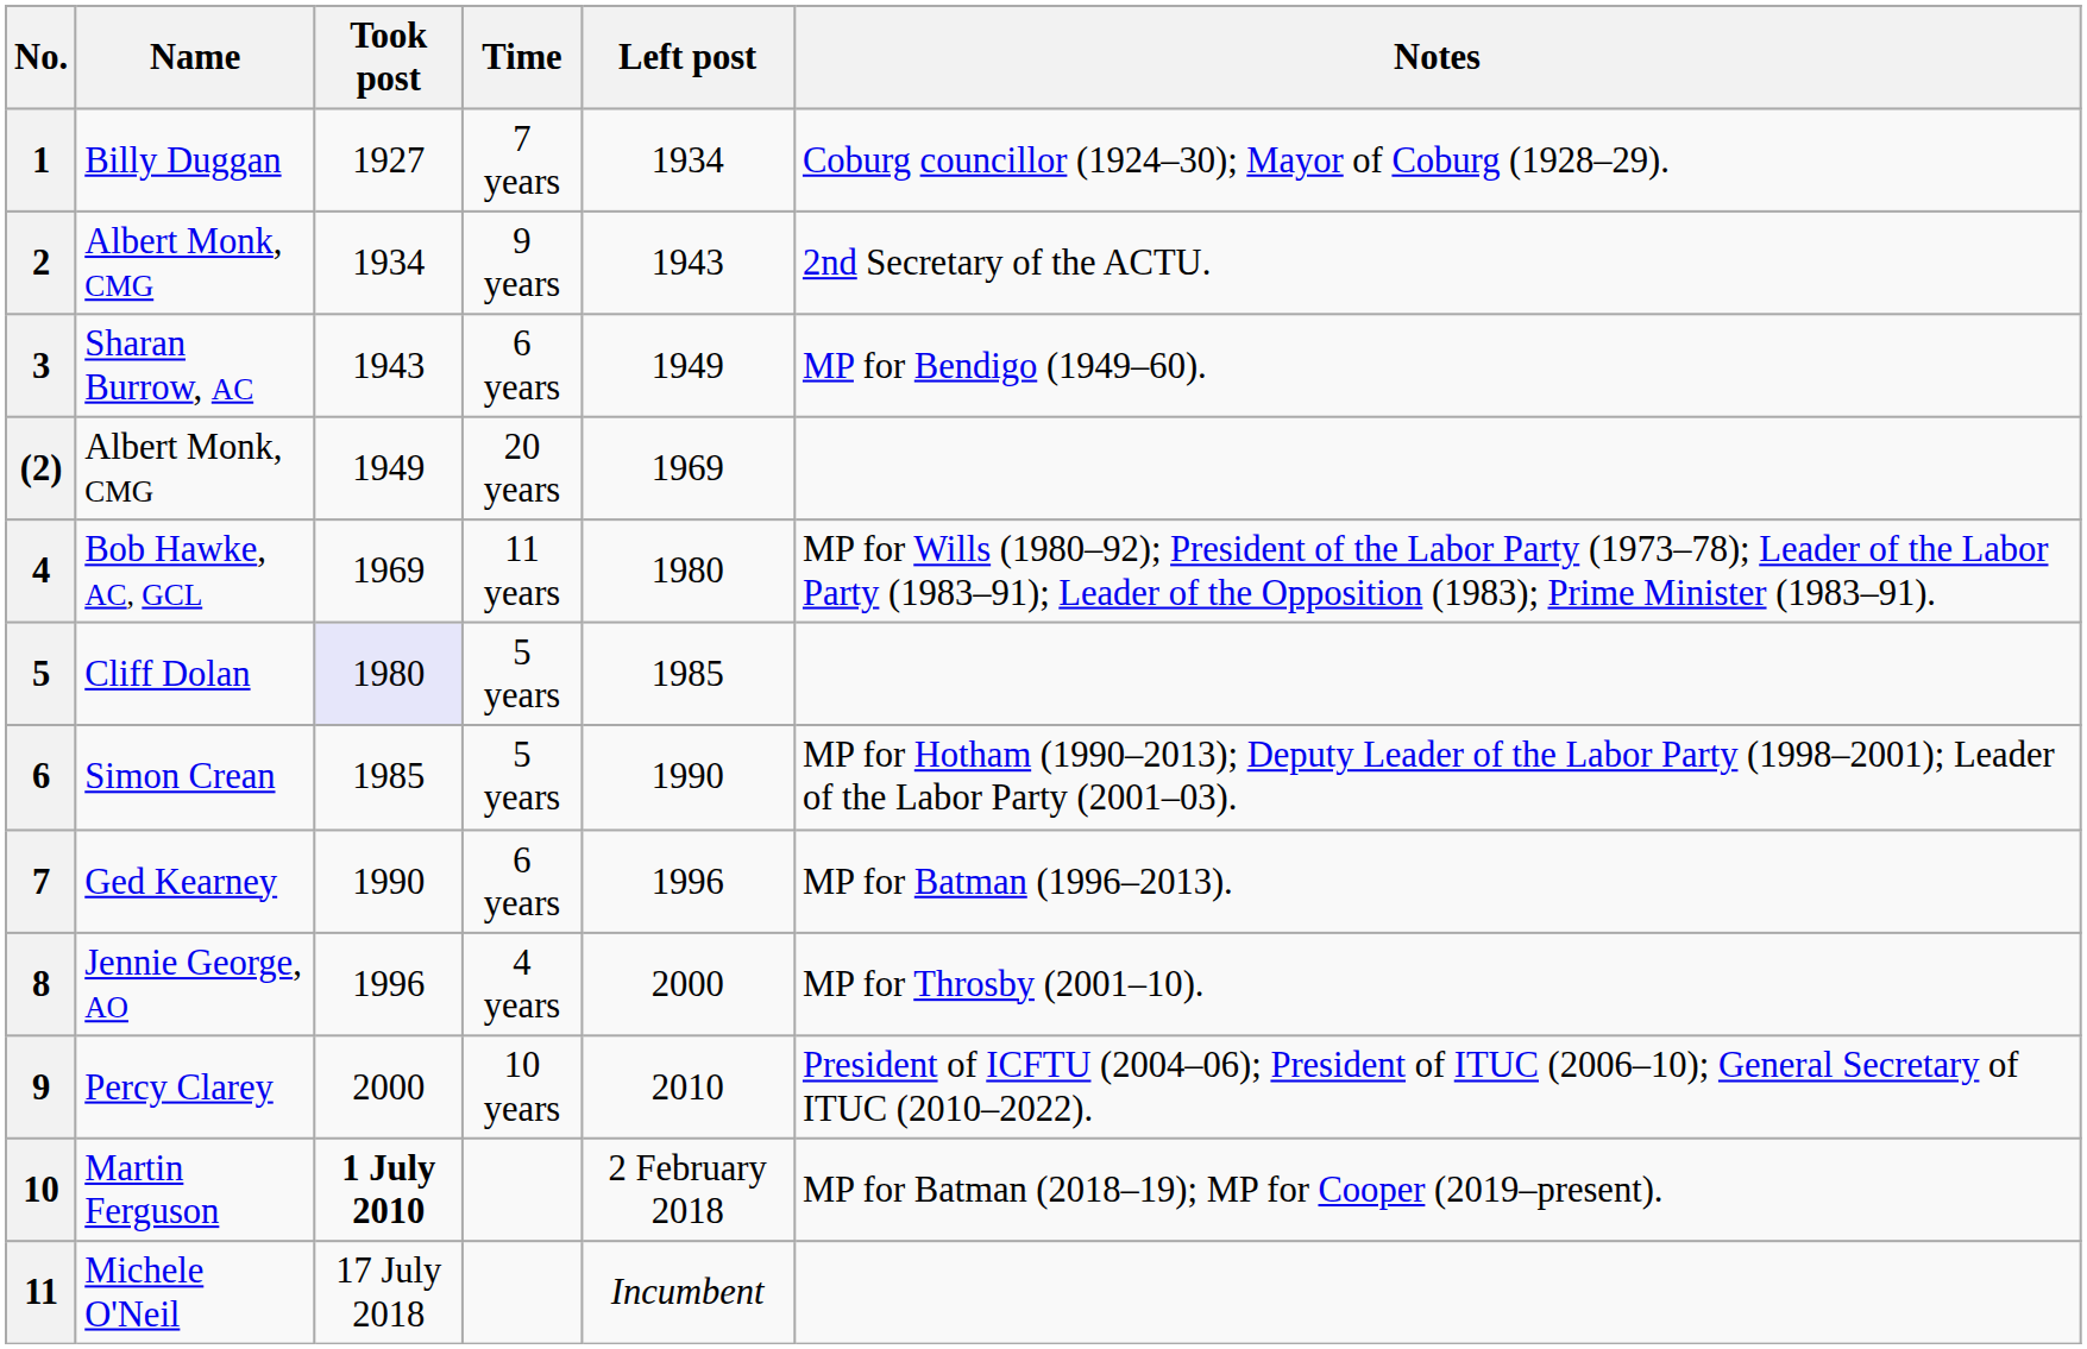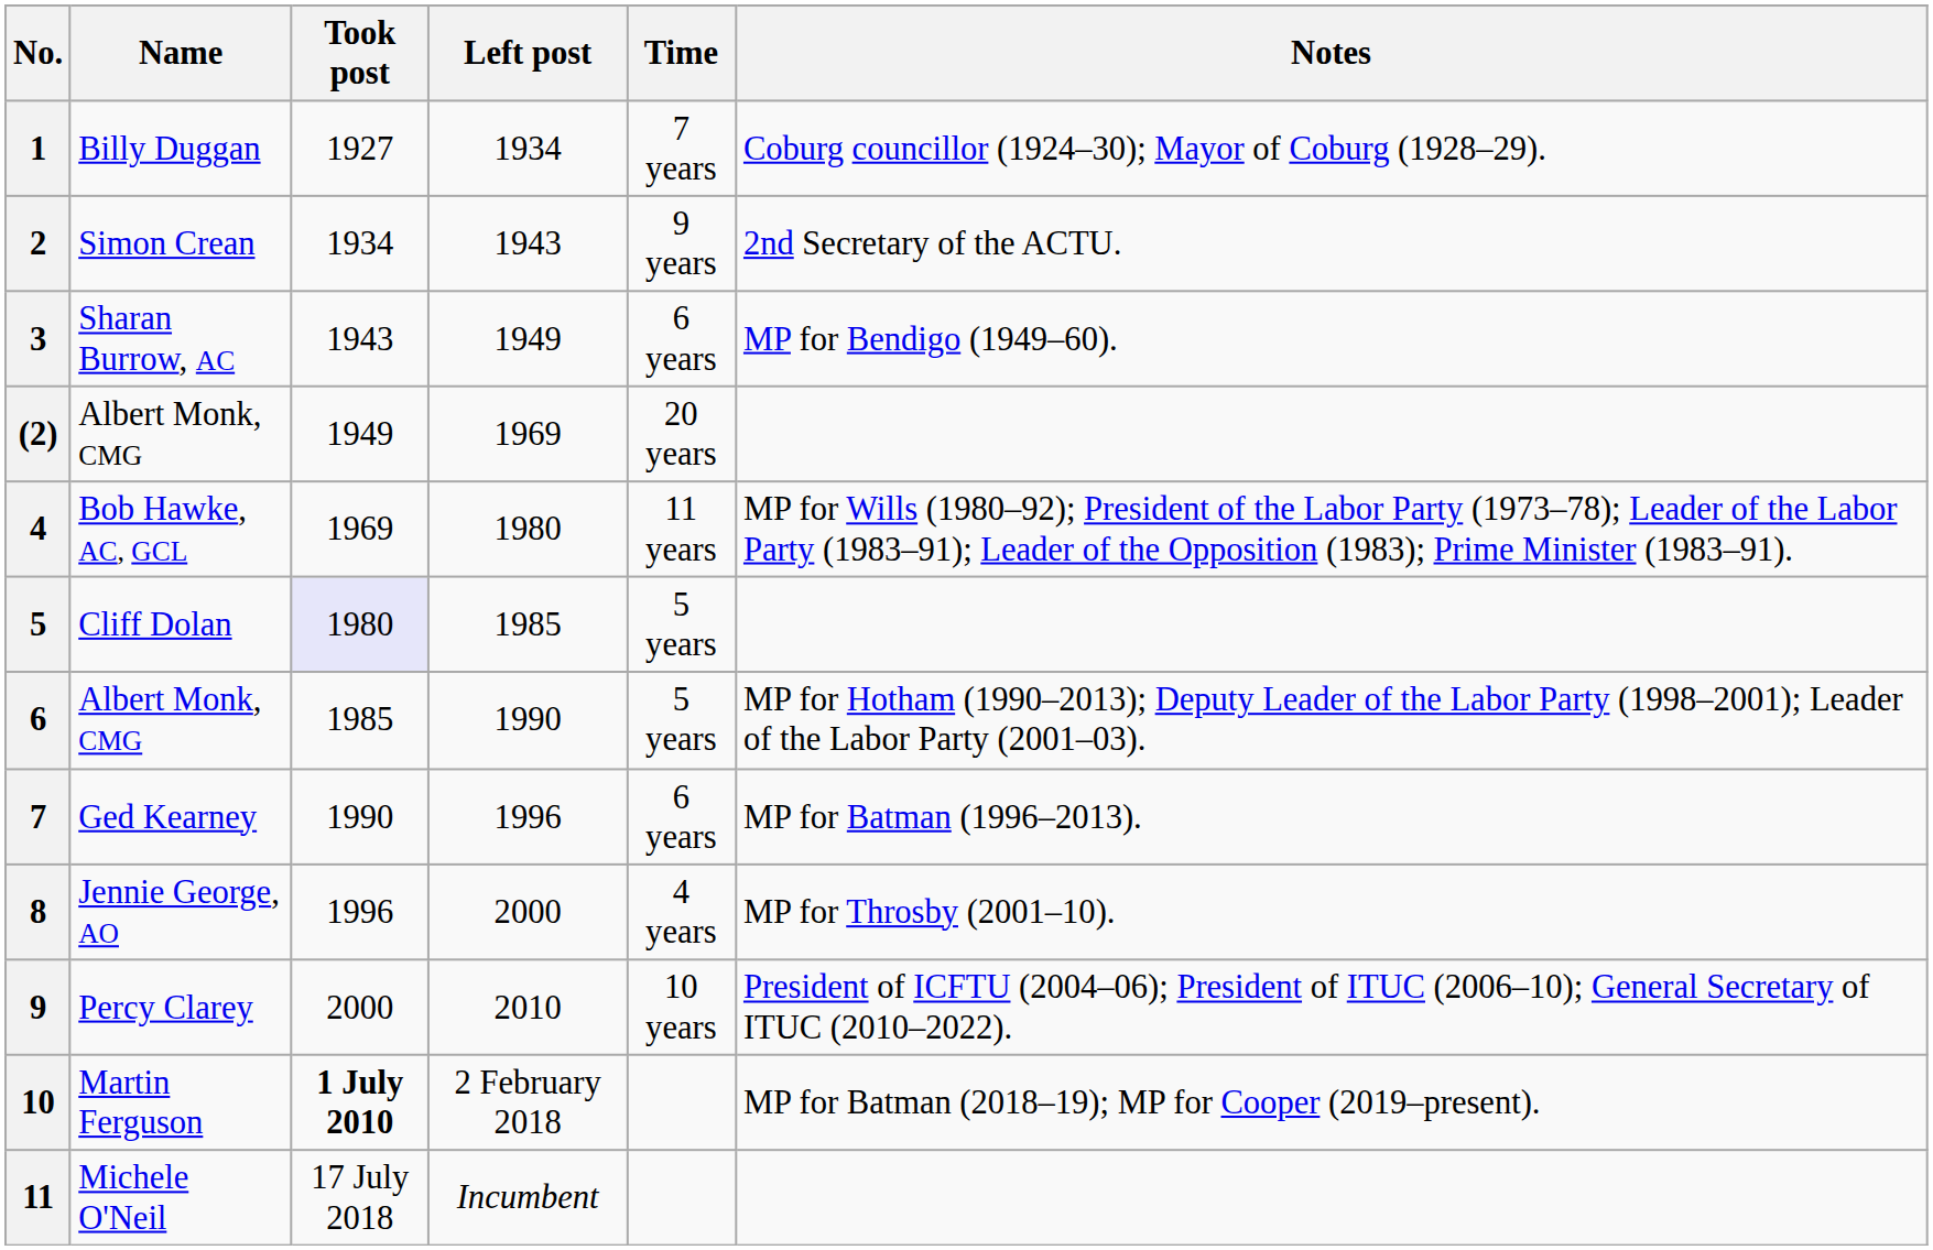columns swapped: Left post <-> Time
2 | Name: Albert Monk, CMG -> Simon Crean
6 | Name: Simon Crean -> Albert Monk, CMG
